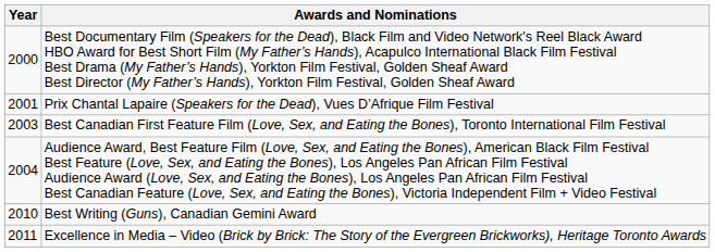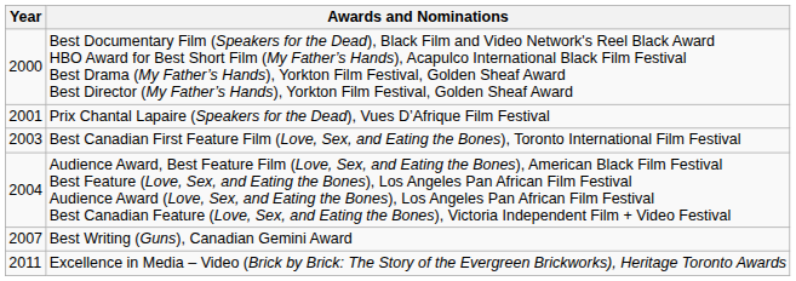Best Writing (Guns), Canadian Gemini Award | Year: 2010 -> 2007
